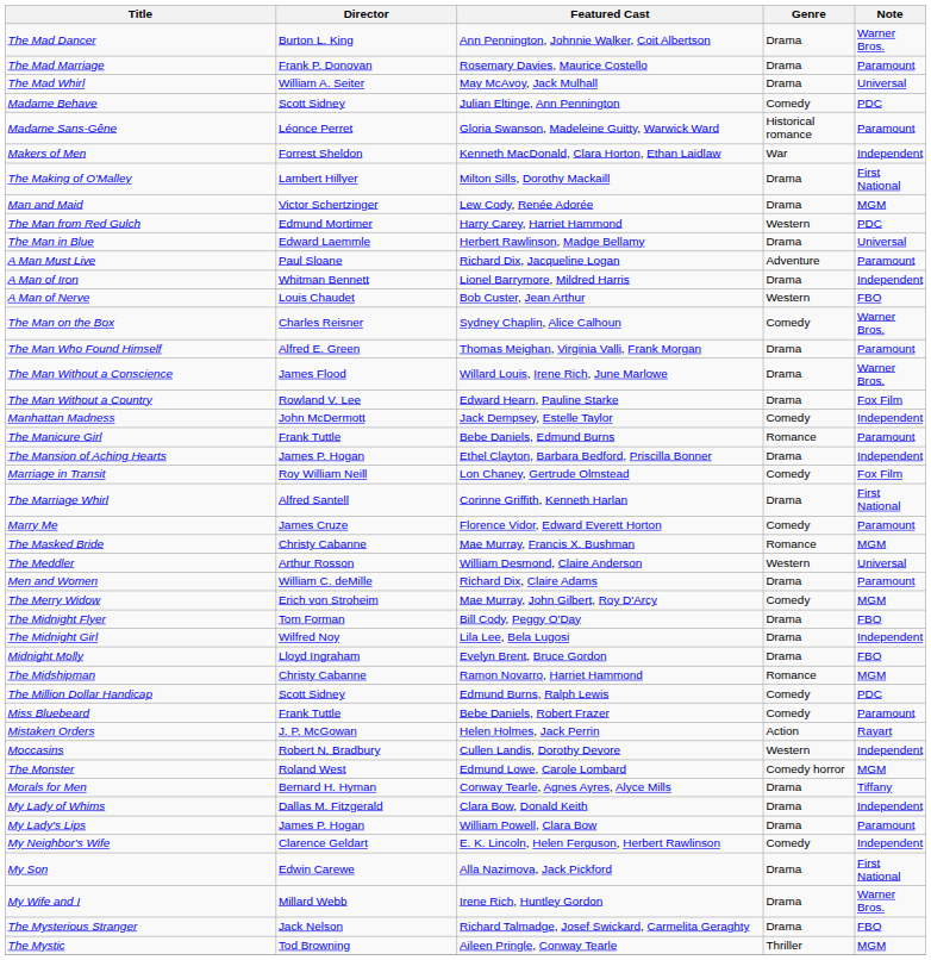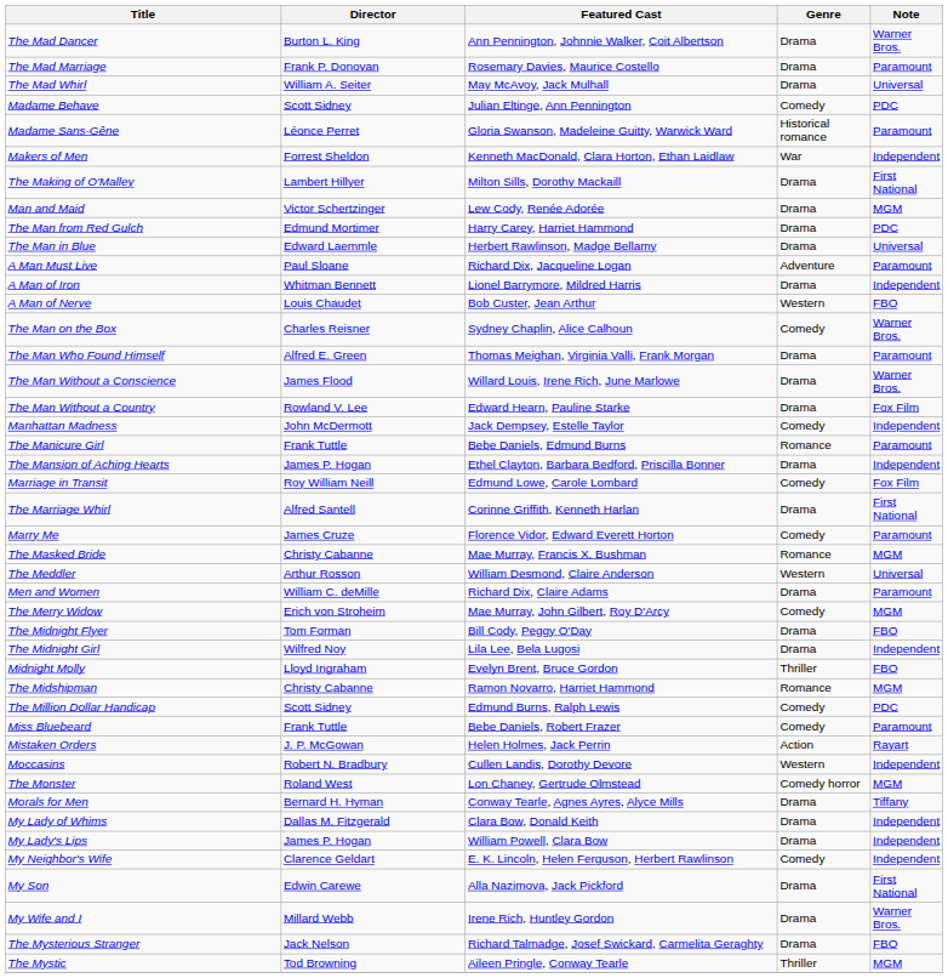The Man from Red Gulch | Genre: Western -> Drama
Marriage in Transit | Featured Cast: Lon Chaney, Gertrude Olmstead -> Edmund Lowe, Carole Lombard
Midnight Molly | Genre: Drama -> Thriller
The Monster | Featured Cast: Edmund Lowe, Carole Lombard -> Lon Chaney, Gertrude Olmstead
My Lady's Lips | Note: Paramount -> Independent
